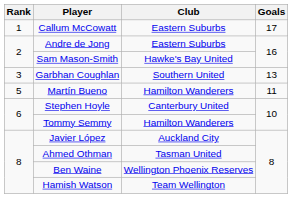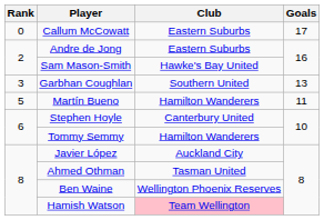Callum McCowatt | Rank: 1 -> 0
Hamish Watson | Club: no background -> pink background
